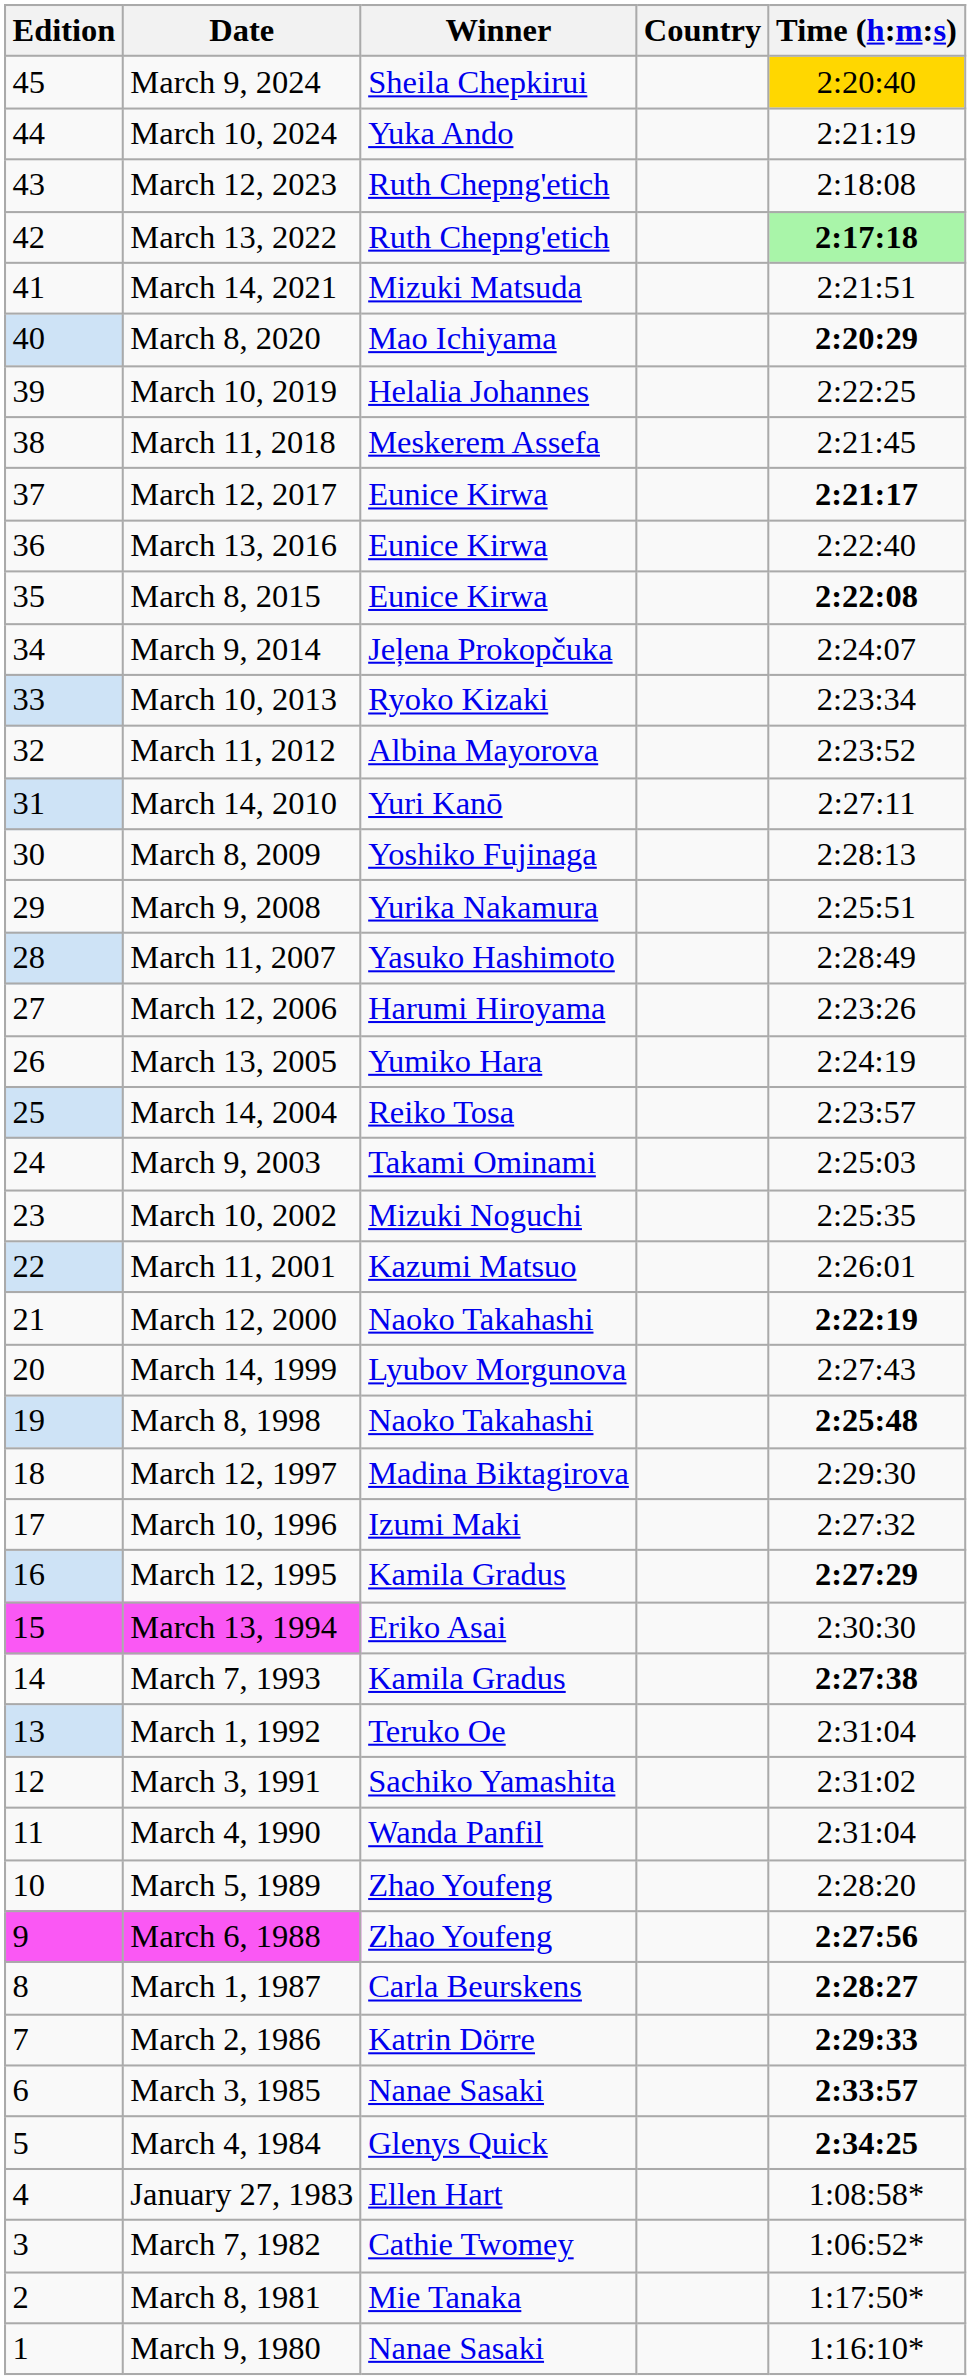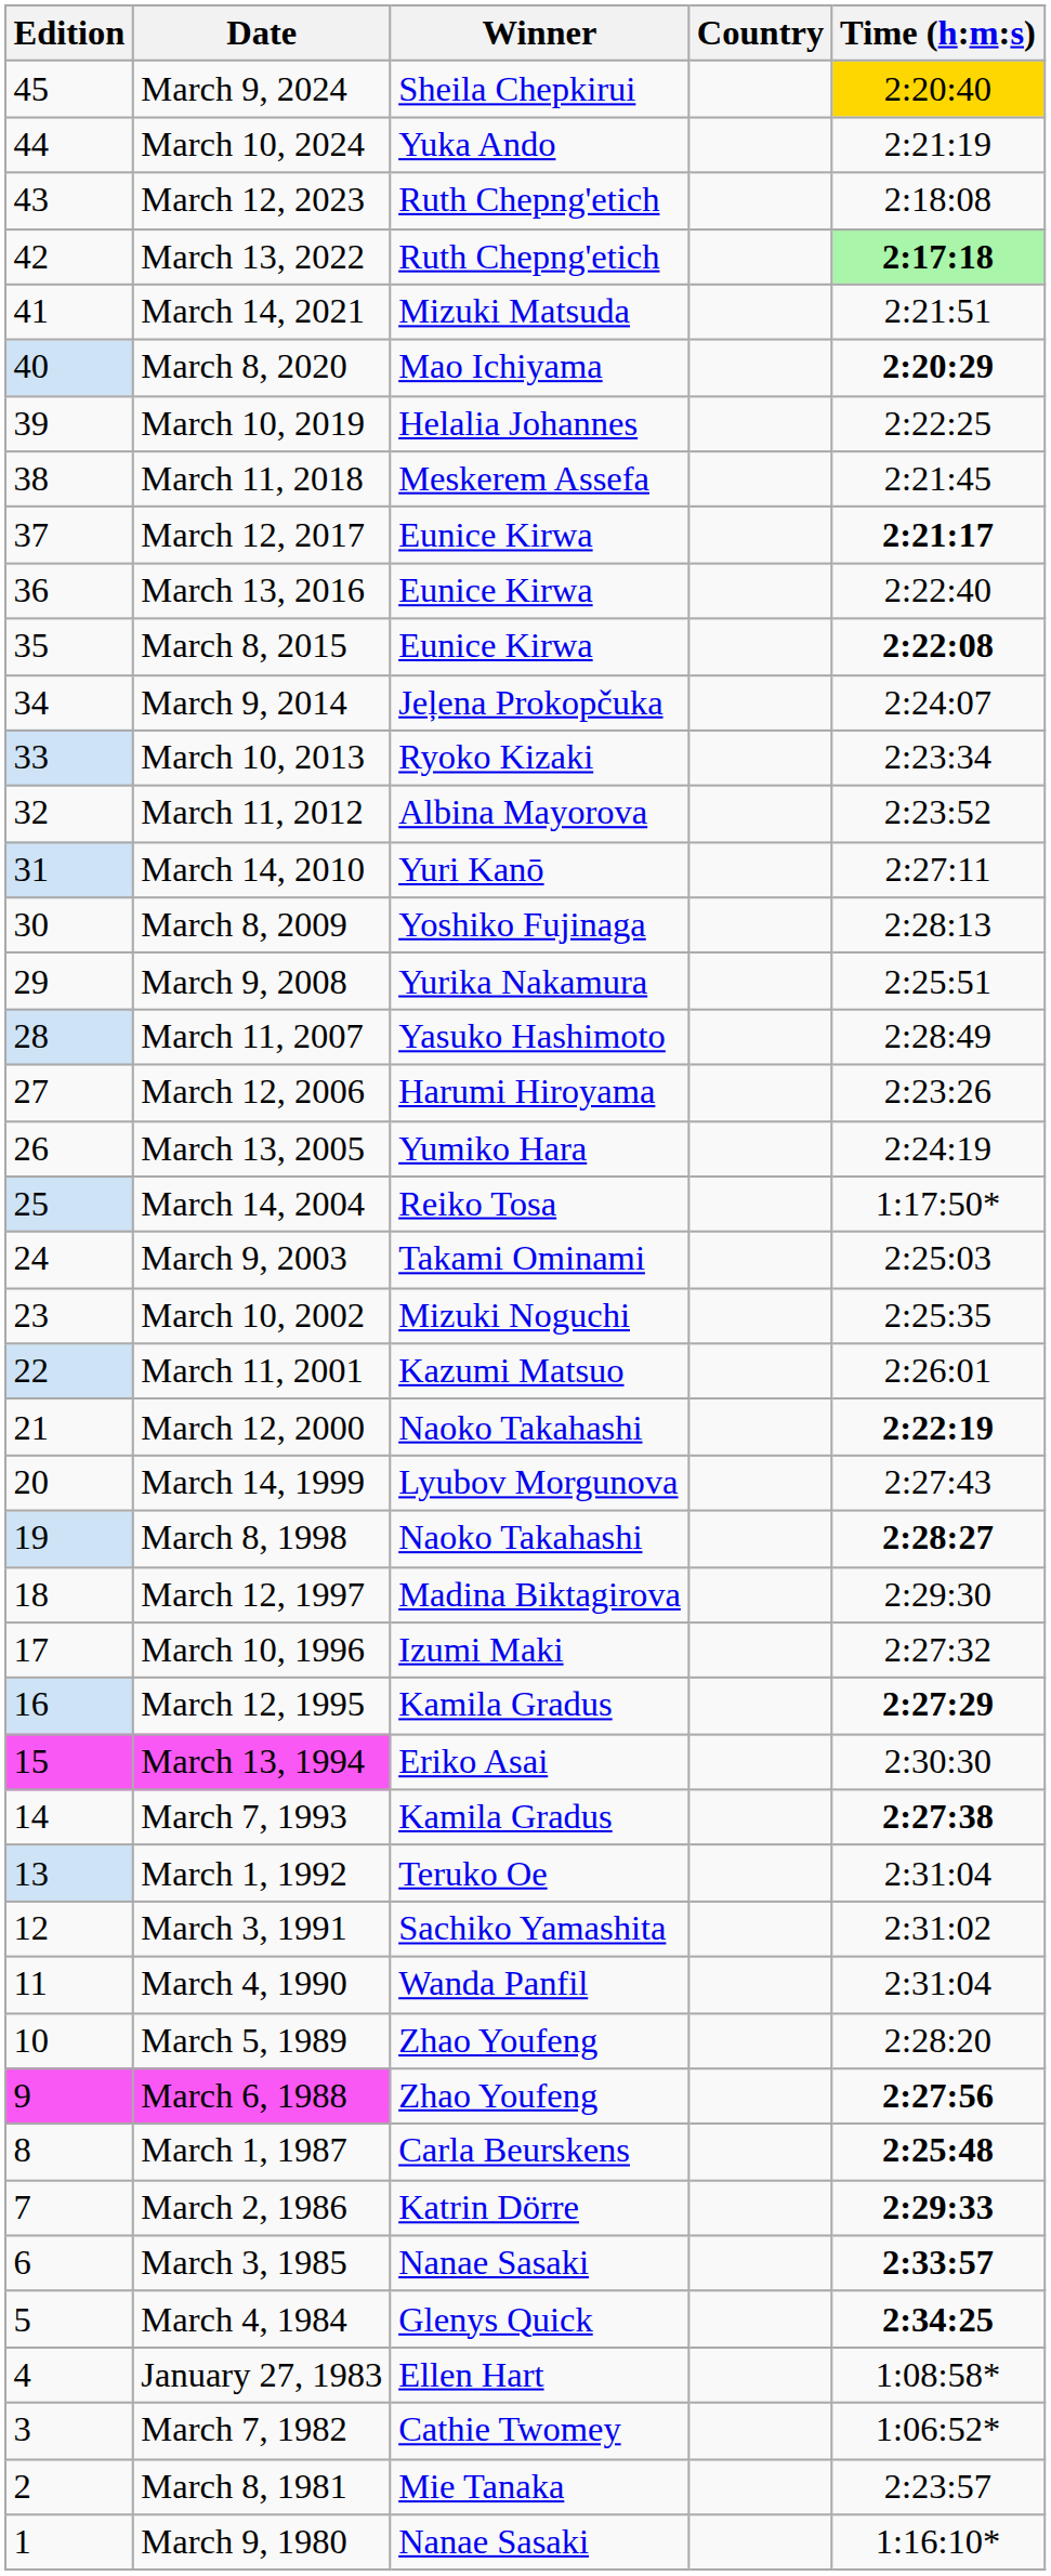March 14, 2004 | Time (h:m:s): 2:23:57 -> 1:17:50*
March 8, 1998 | Time (h:m:s): 2:25:48 -> 2:28:27
March 1, 1987 | Time (h:m:s): 2:28:27 -> 2:25:48
March 8, 1981 | Time (h:m:s): 1:17:50* -> 2:23:57
